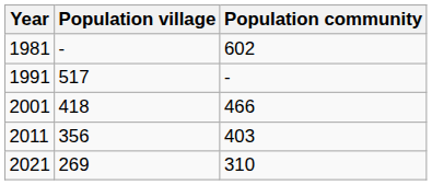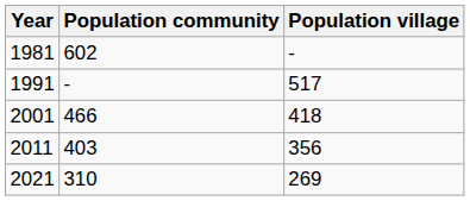columns swapped: Population village <-> Population community
